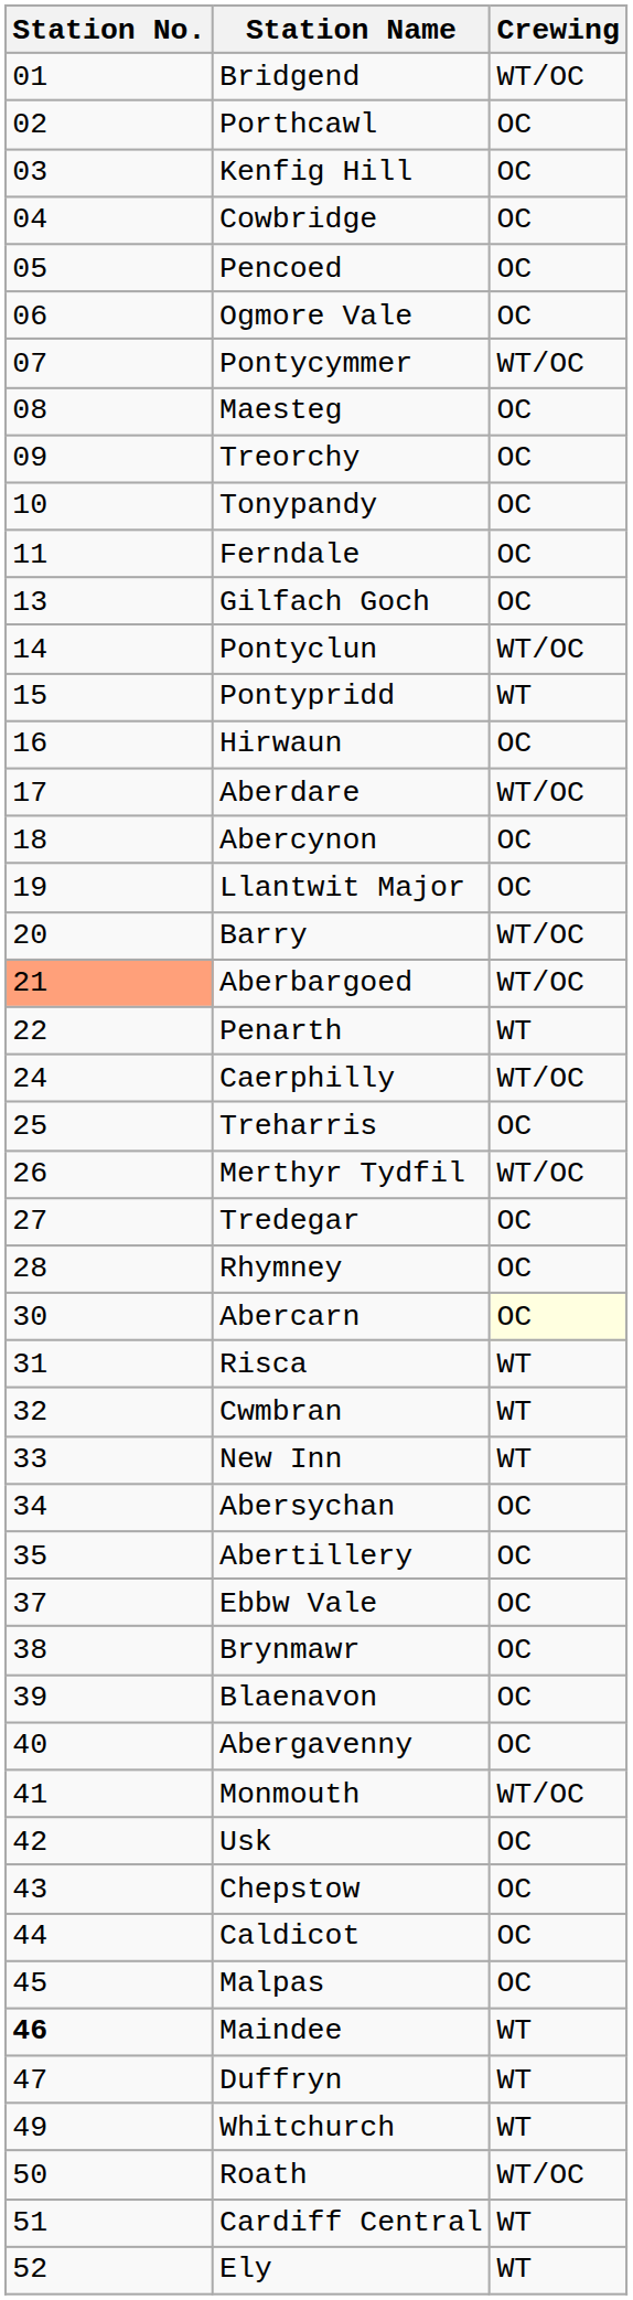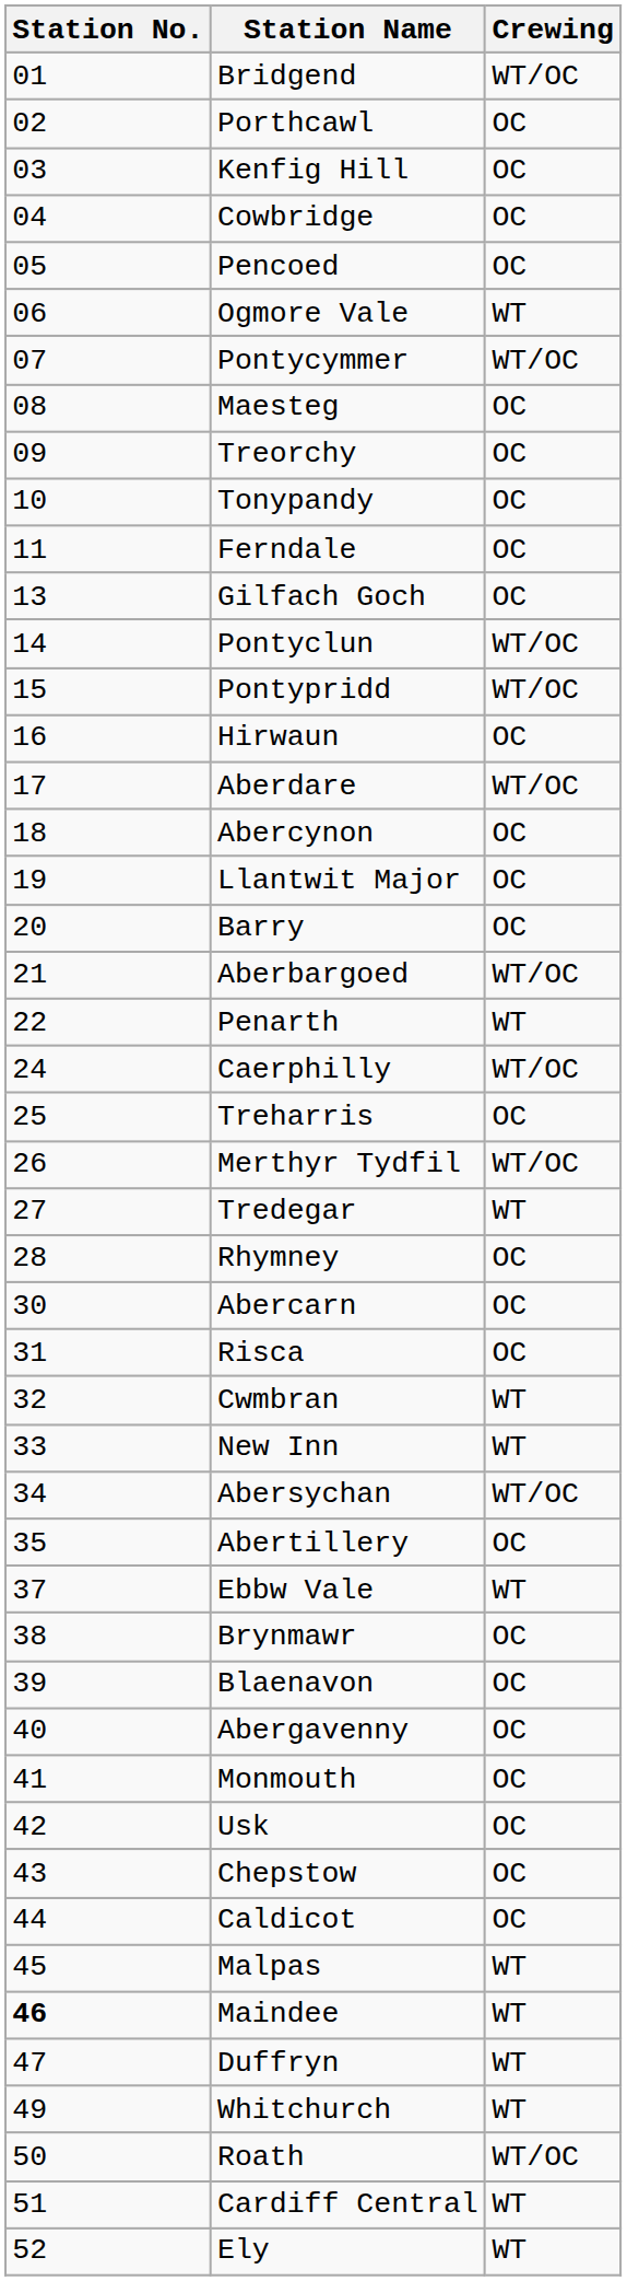Ogmore Vale | Crewing: OC -> WT
Pontypridd | Crewing: WT -> WT/OC
Barry | Crewing: WT/OC -> OC
Aberbargoed | Station No.: lightsalmon background -> no background
Tredegar | Crewing: OC -> WT
Abercarn | Crewing: lightyellow background -> no background
Risca | Crewing: WT -> OC
Abersychan | Crewing: OC -> WT/OC
Ebbw Vale | Crewing: OC -> WT
Monmouth | Crewing: WT/OC -> OC
Malpas | Crewing: OC -> WT
